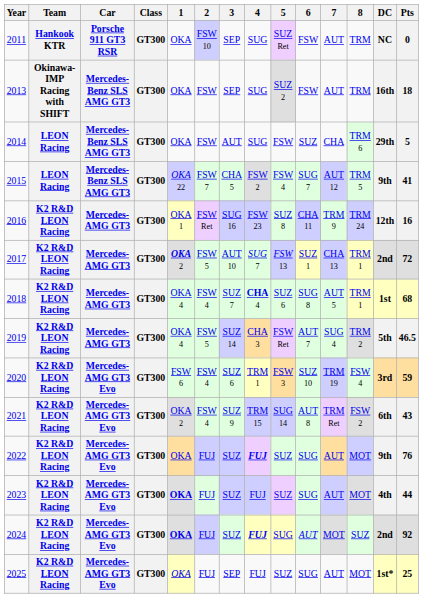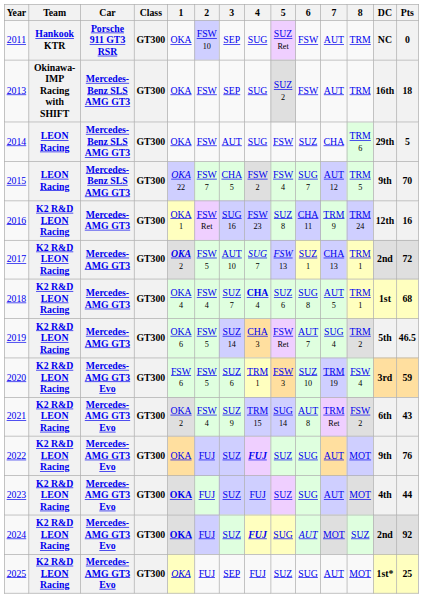2015 | Pts: 41 -> 70
2019 | 1: OKA 4 -> OKA 6
2020 | 2: FSW 4 -> FSW 5
